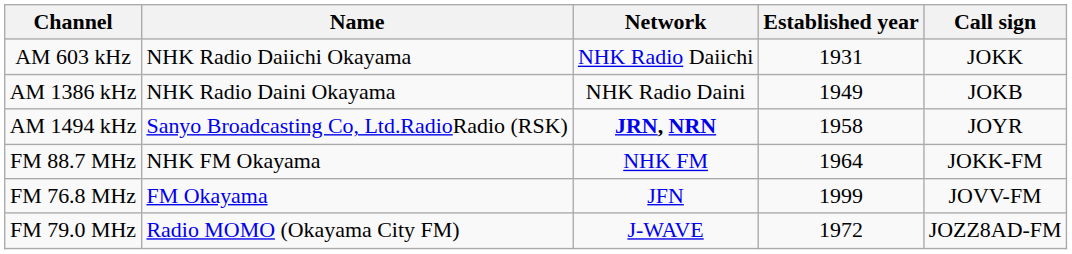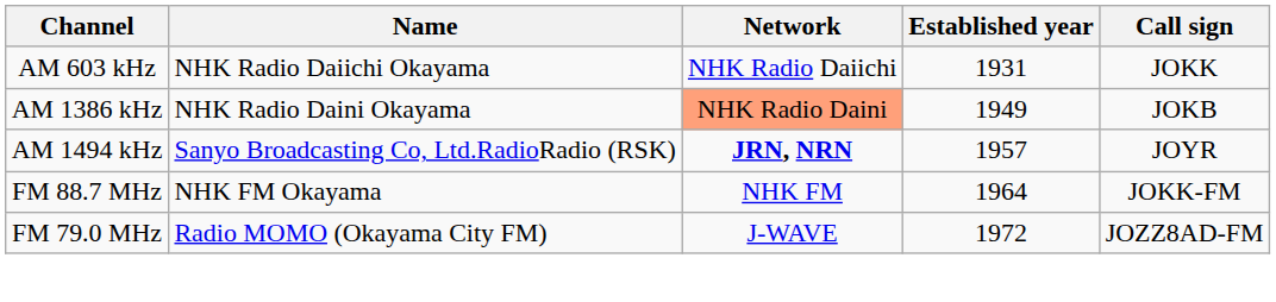AM 1386 kHz | Network: no background -> lightsalmon background
AM 1494 kHz | Established year: 1958 -> 1957
- row: FM 76.8 MHz | FM Okayama | JFN | 1999 | JOVV-FM
